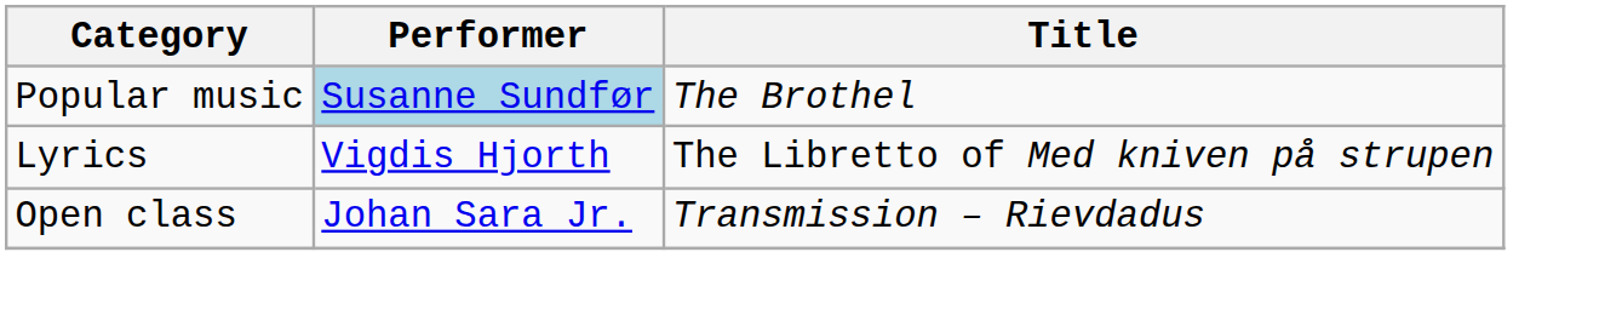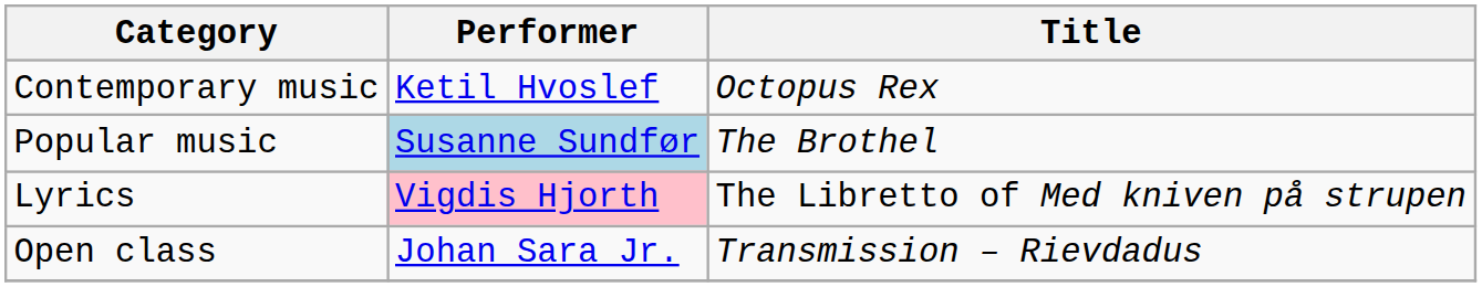+ row: Contemporary music | Ketil Hvoslef | Octopus Rex
Lyrics | Performer: no background -> pink background
